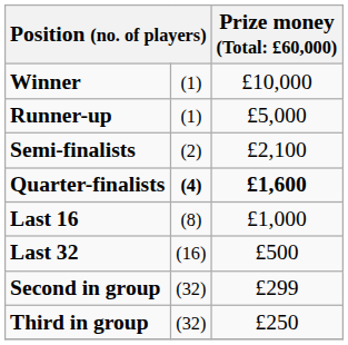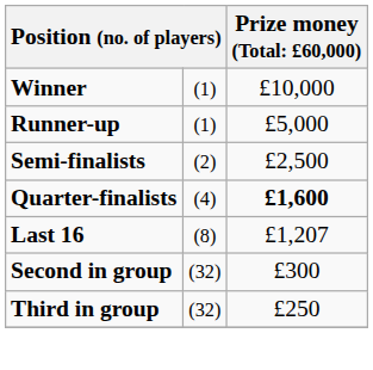Semi-finalists | column 3: £2,100 -> £2,500
Quarter-finalists | column 2: bold -> normal
Last 16 | column 3: £1,000 -> £1,207
- row: Last 32 | (16) | £500
Second in group | column 3: £299 -> £300
